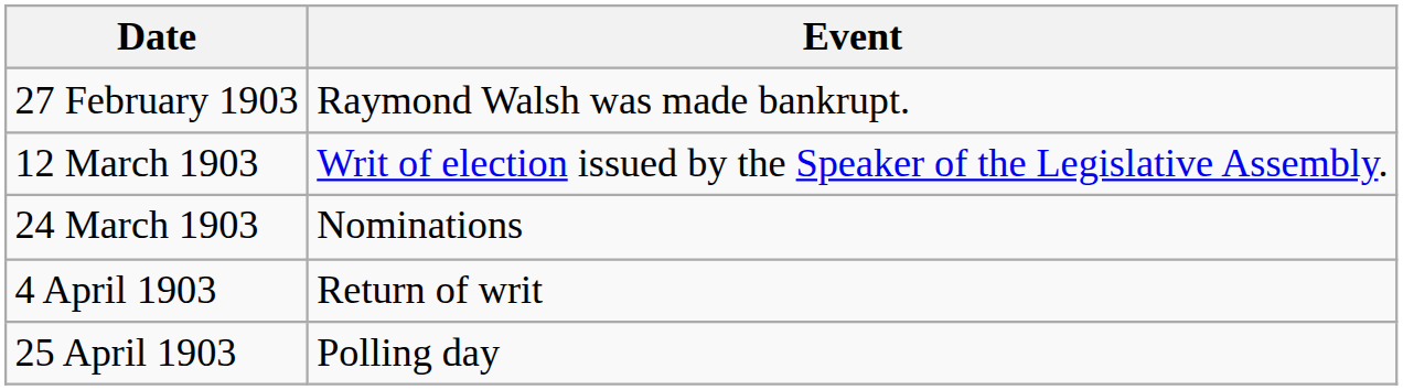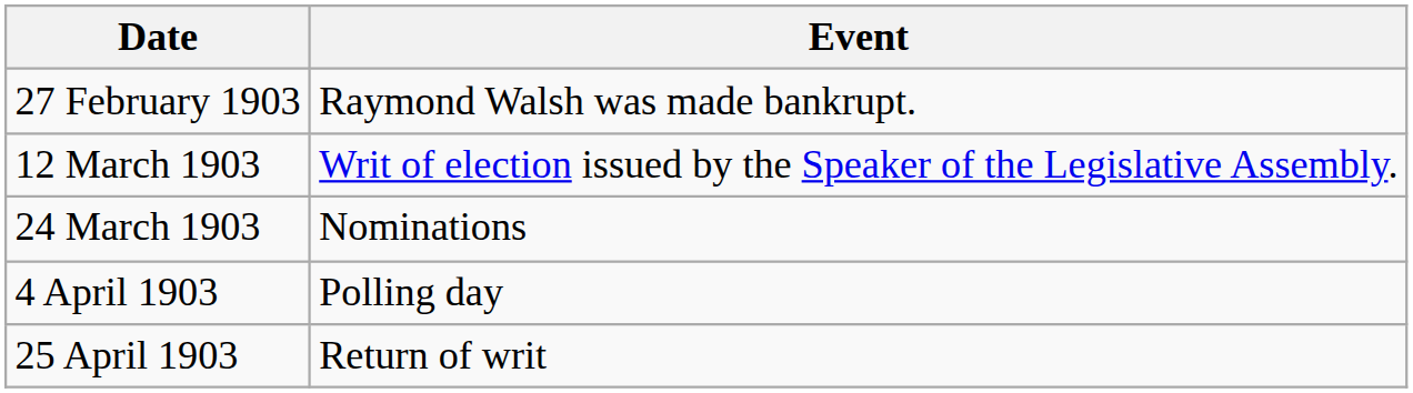4 April 1903 | Event: Return of writ -> Polling day
25 April 1903 | Event: Polling day -> Return of writ
